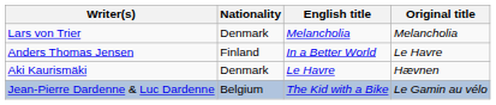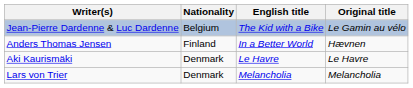rows swapped: Jean-Pierre Dardenne & Luc Dardenne <-> Lars von Trier
Anders Thomas Jensen | Original title: Le Havre -> Hævnen
Aki Kaurismäki | Original title: Hævnen -> Le Havre
